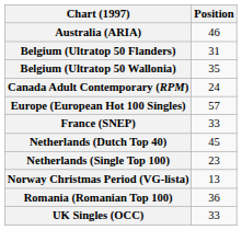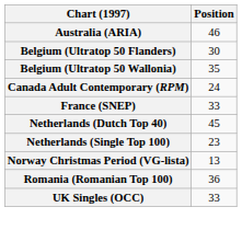Belgium (Ultratop 50 Flanders) | Position: 31 -> 30
- row: Europe (European Hot 100 Singles) | 57
